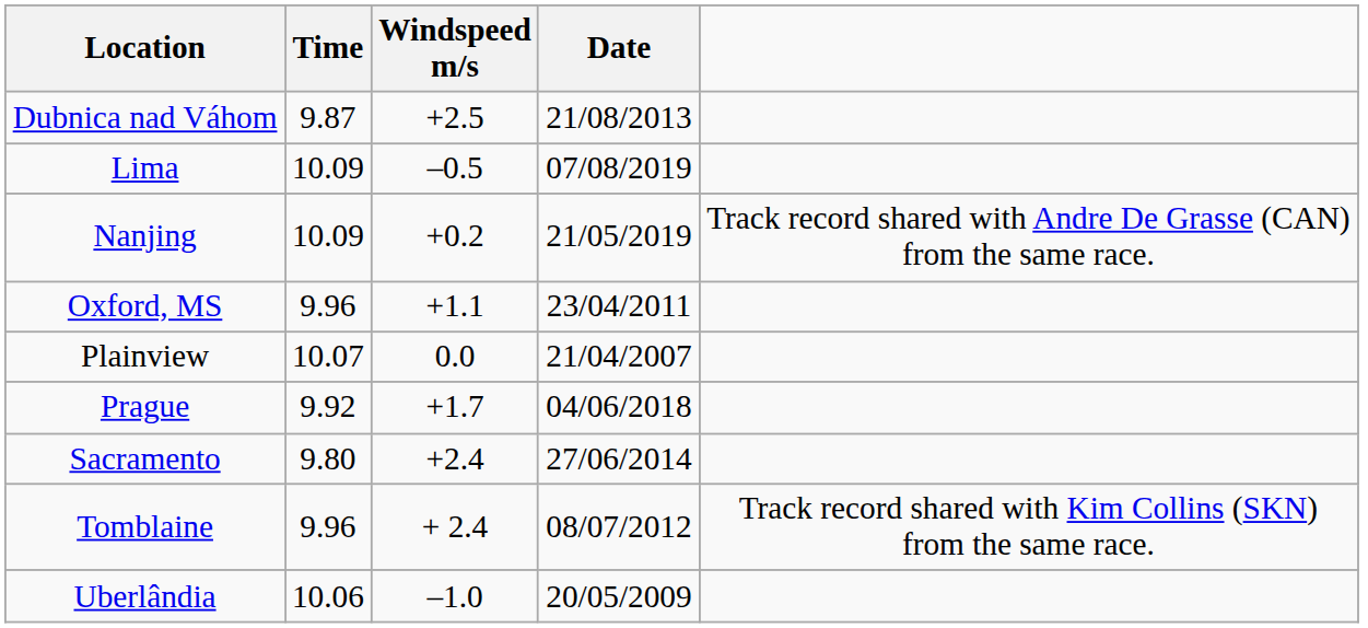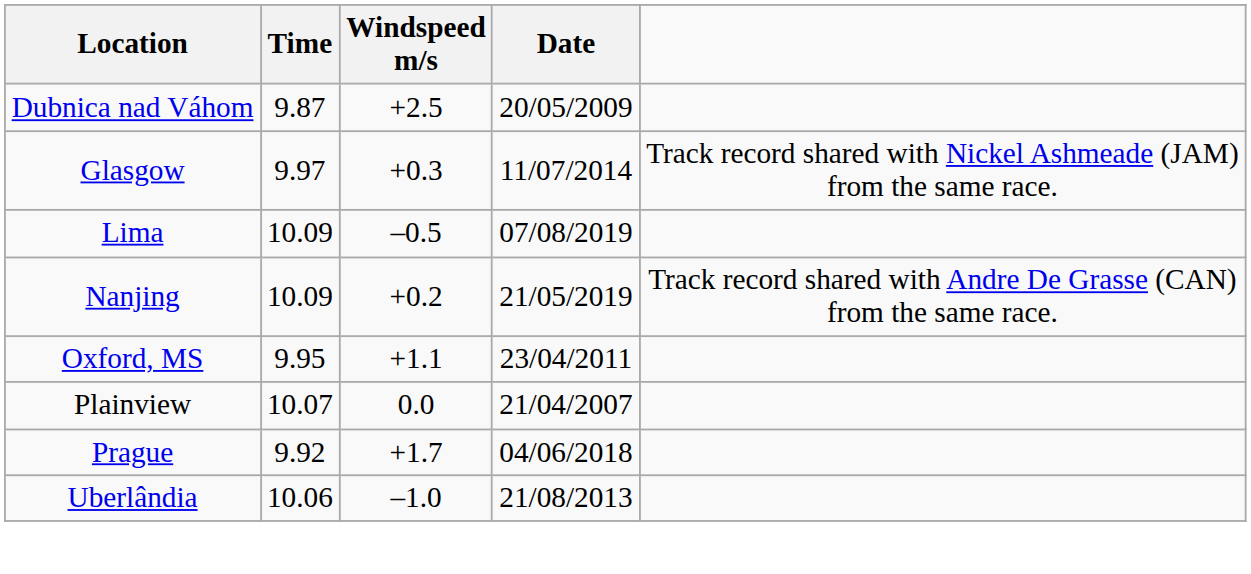Dubnica nad Váhom | Date: 21/08/2013 -> 20/05/2009
+ row: Glasgow | 9.97 | +0.3 | 11/07/2014 | Track record shared with Nickel Ashmeade (JAM) from the same race.
Oxford, MS | Time: 9.96 -> 9.95
- row: Sacramento | 9.80 | +2.4 | 27/06/2014
- row: Tomblaine | 9.96 | + 2.4 | 08/07/2012 | Track record shared with Kim Collins (SKN) from the same race.
Uberlândia | Date: 20/05/2009 -> 21/08/2013
